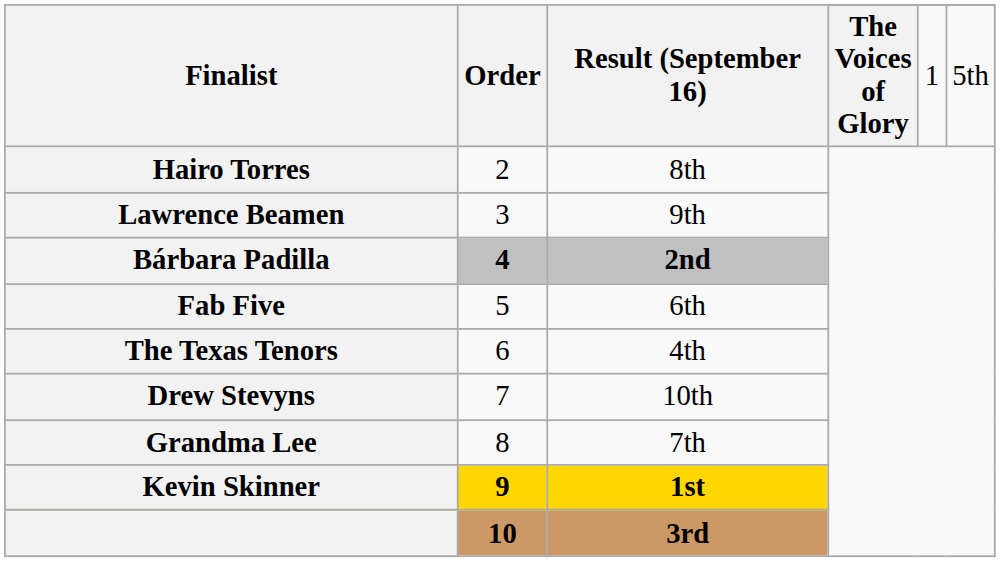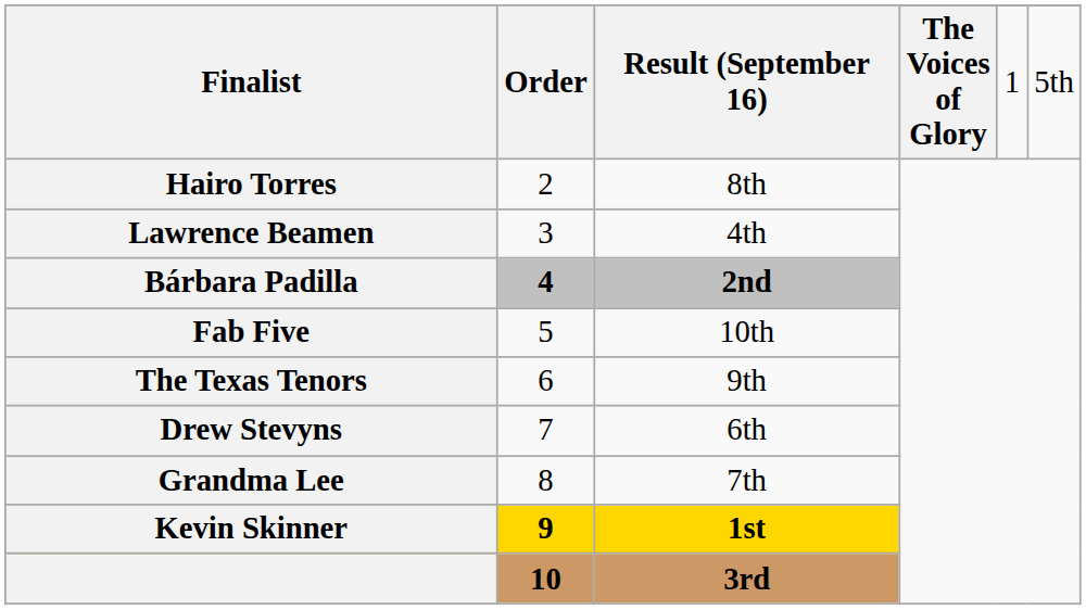Lawrence Beamen | Result (September 16): 9th -> 4th
Fab Five | Result (September 16): 6th -> 10th
The Texas Tenors | Result (September 16): 4th -> 9th
Drew Stevyns | Result (September 16): 10th -> 6th
